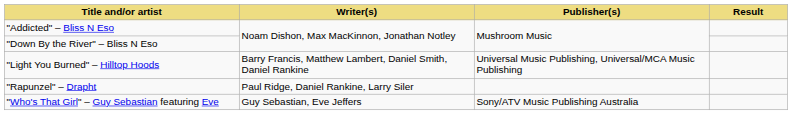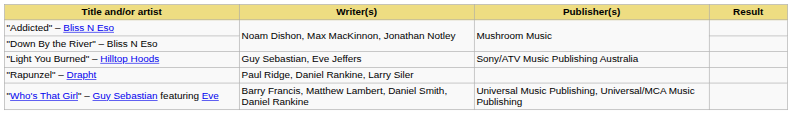"Light You Burned" – Hilltop Hoods | Writer(s): Barry Francis, Matthew Lambert, Daniel Smith, Daniel Rankine -> Guy Sebastian, Eve Jeffers
"Light You Burned" – Hilltop Hoods | Publisher(s): Universal Music Publishing, Universal/MCA Music Publishing -> Sony/ATV Music Publishing Australia
"Who's That Girl" – Guy Sebastian featuring Eve | Writer(s): Guy Sebastian, Eve Jeffers -> Barry Francis, Matthew Lambert, Daniel Smith, Daniel Rankine
"Who's That Girl" – Guy Sebastian featuring Eve | Publisher(s): Sony/ATV Music Publishing Australia -> Universal Music Publishing, Universal/MCA Music Publishing
